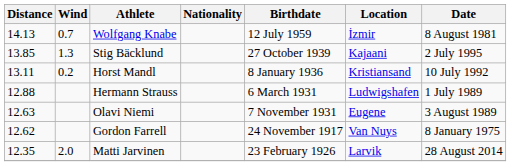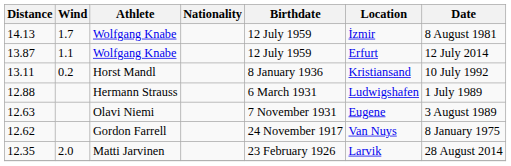14.13 | Wind: 0.7 -> 1.7
+ row: 13.87 | 1.1 | Wolfgang Knabe | 12 July 1959 | Erfurt | 12 July 2014
- row: 13.85 | 1.3 | Stig Bäcklund | 27 October 1939 | Kajaani | 2 July 1995
